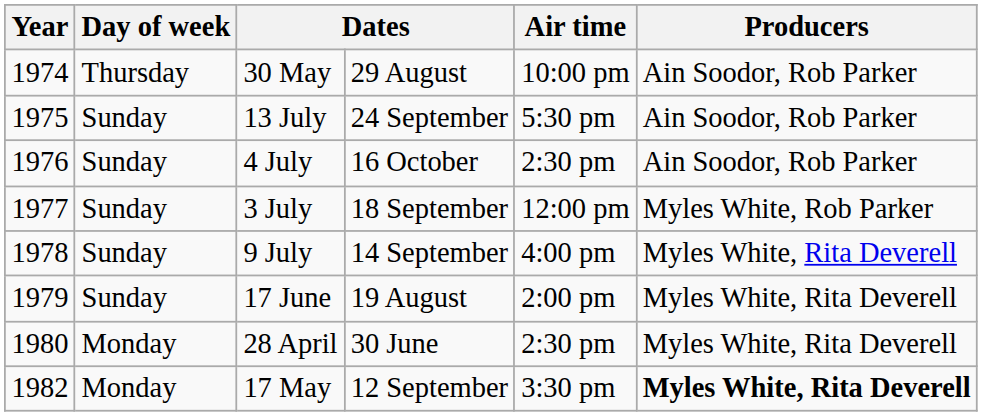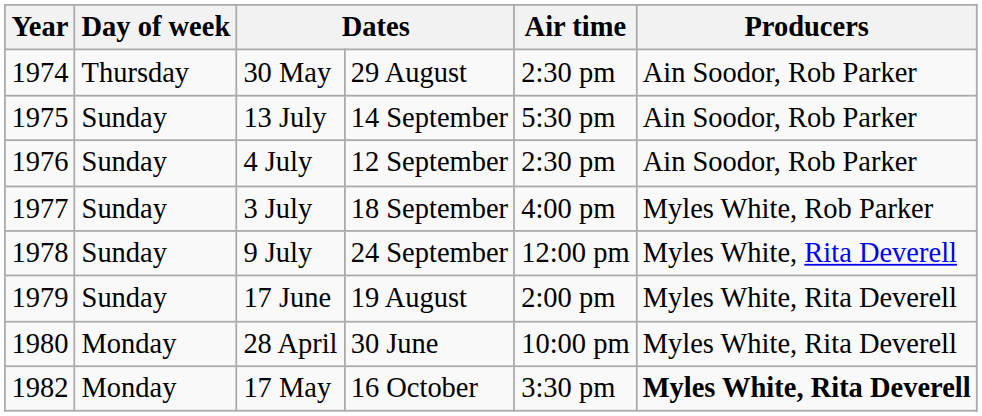30 May | Air time: 10:00 pm -> 2:30 pm
13 July | column 4: 24 September -> 14 September
4 July | column 4: 16 October -> 12 September
3 July | Air time: 12:00 pm -> 4:00 pm
9 July | column 4: 14 September -> 24 September
9 July | Air time: 4:00 pm -> 12:00 pm
28 April | Air time: 2:30 pm -> 10:00 pm
17 May | column 4: 12 September -> 16 October
